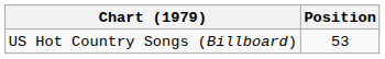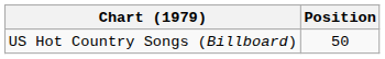US Hot Country Songs (Billboard) | Position: 53 -> 50
